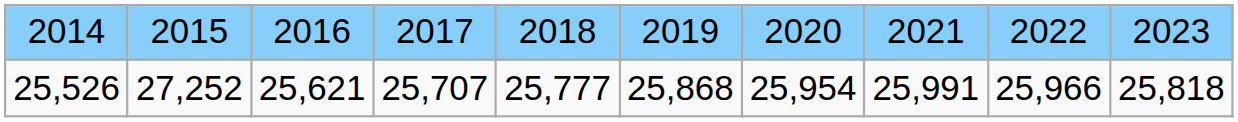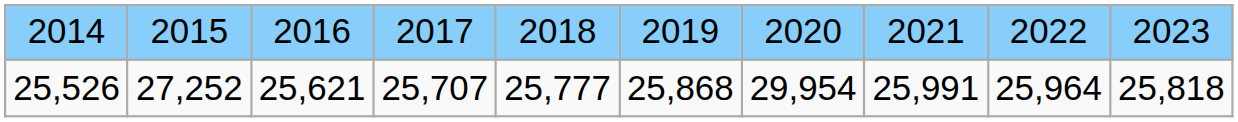25,526 | column 7: 25,954 -> 29,954
25,526 | column 9: 25,966 -> 25,964
